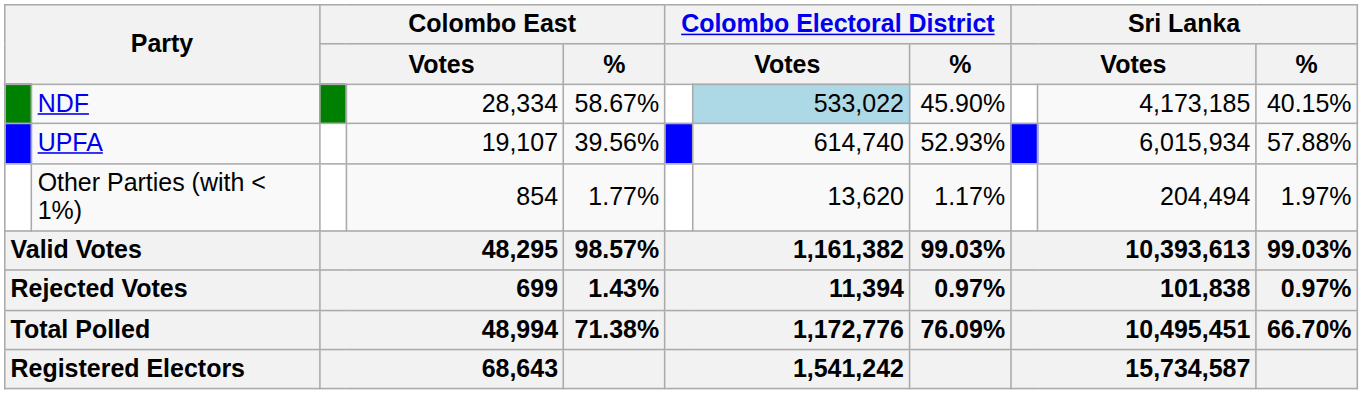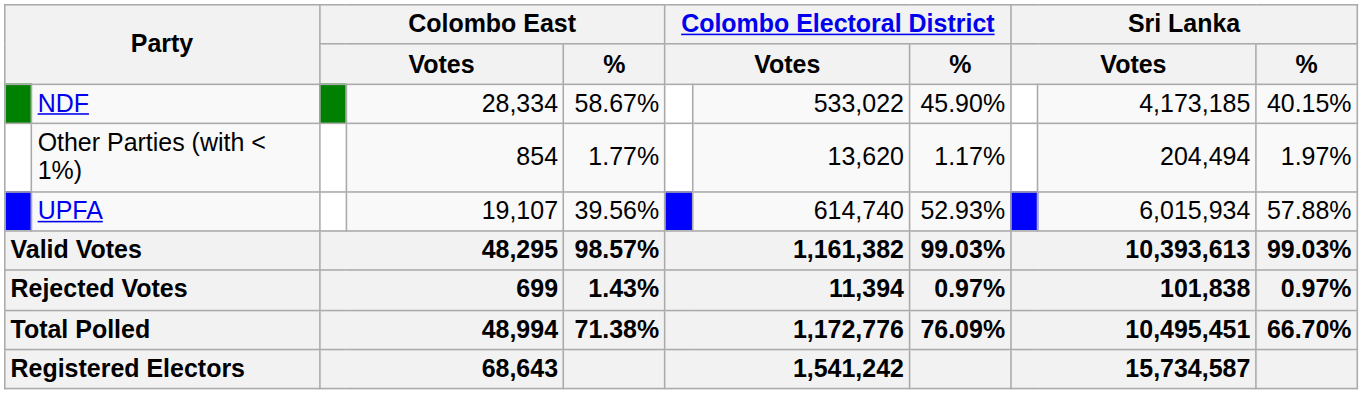NDF | column 7: lightblue background -> no background
rows swapped: UPFA <-> Other Parties (with < 1%)
